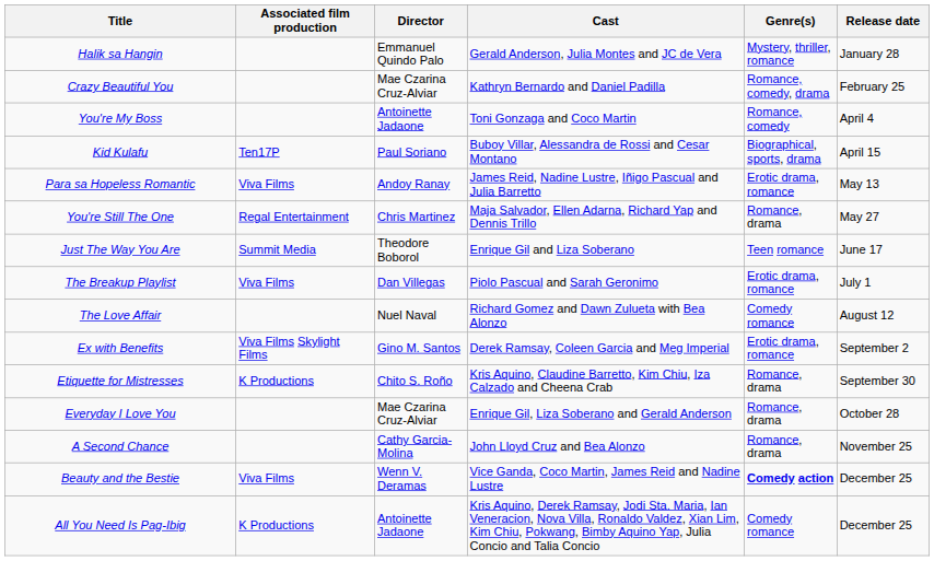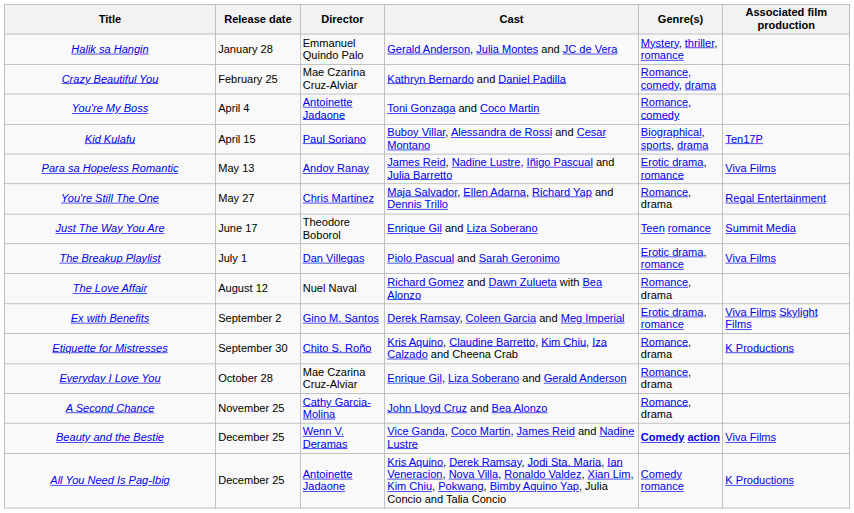columns swapped: Release date <-> Associated film production
The Love Affair | Genre(s): Comedy romance -> Romance, drama
